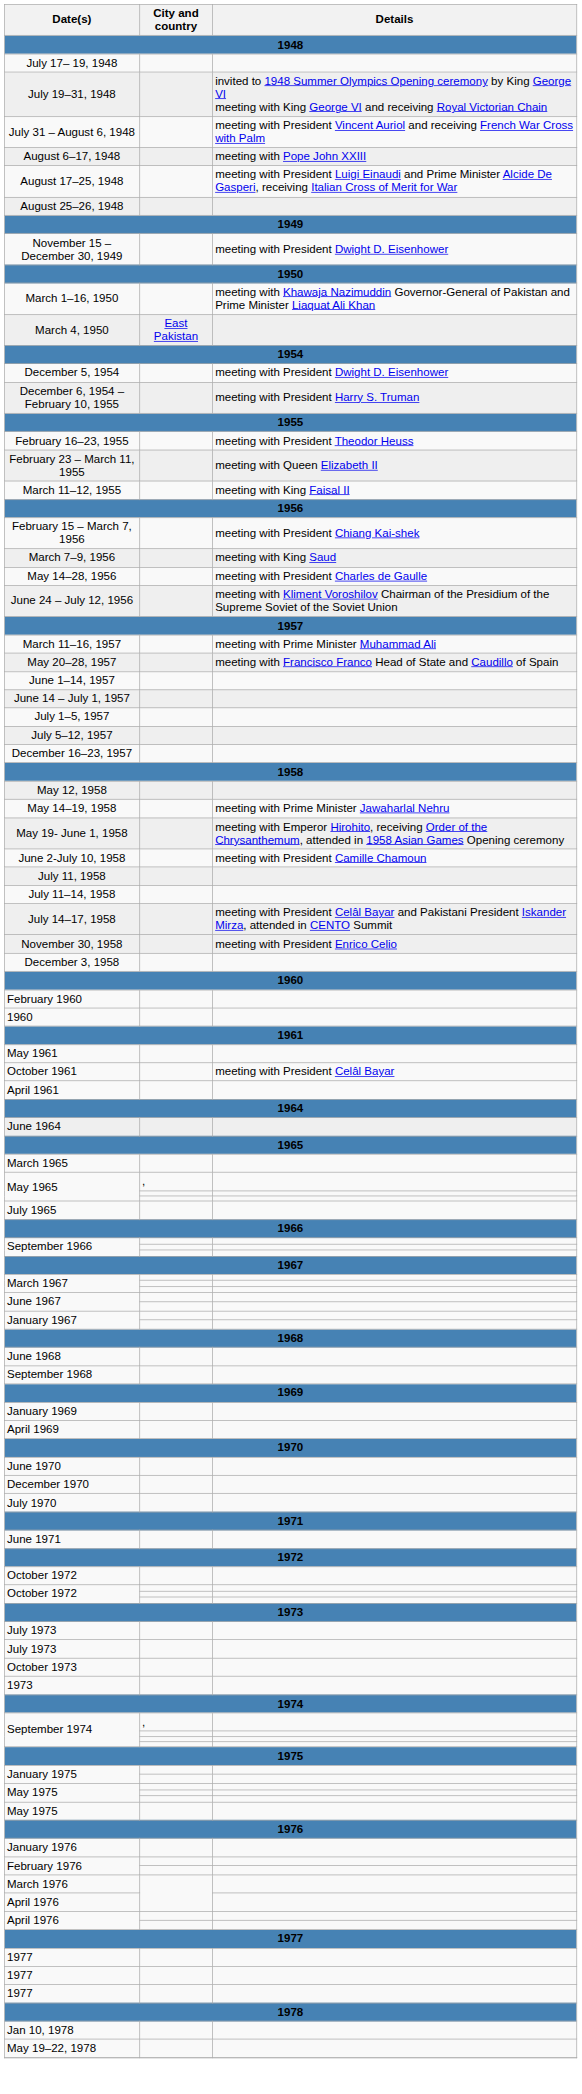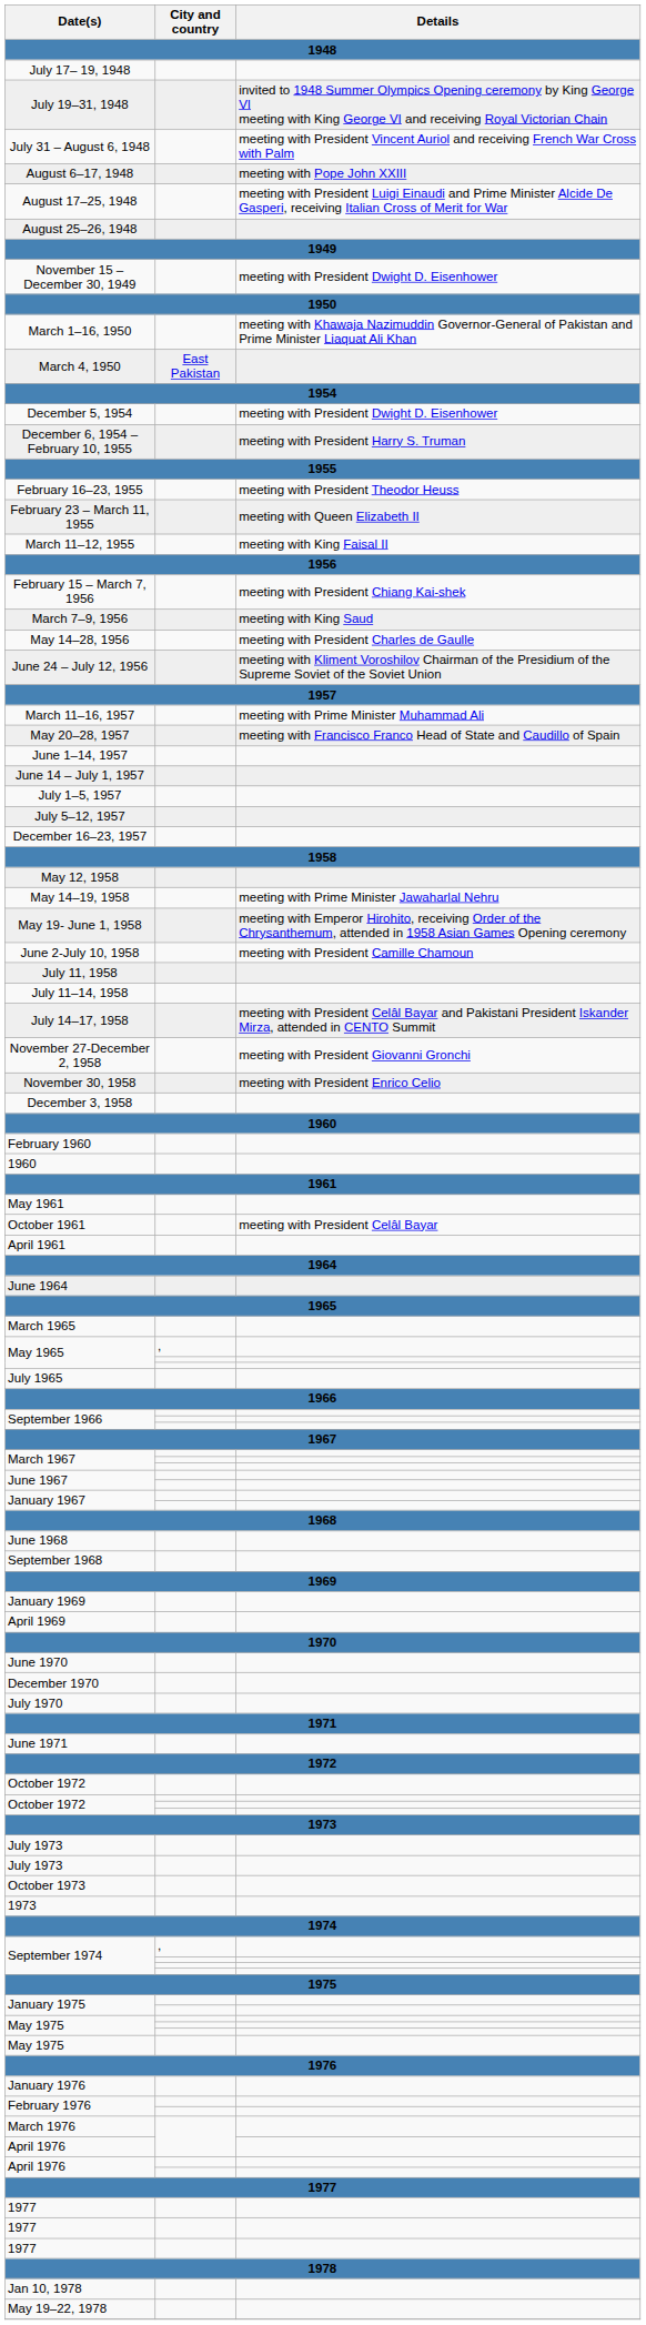+ row: November 27-December 2, 1958 | meeting with President Giovanni Gronchi
